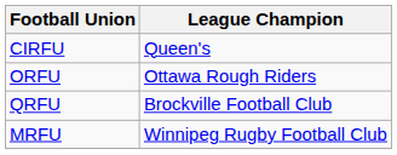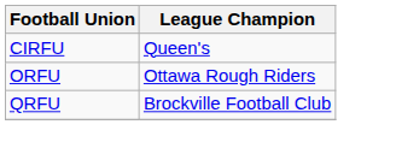- row: MRFU | Winnipeg Rugby Football Club
